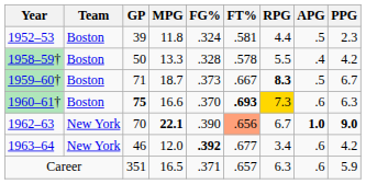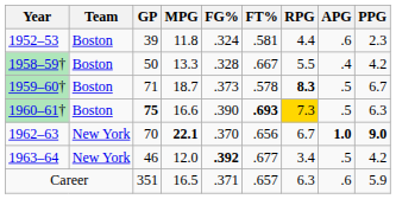1952–53 | APG: .5 -> .6
1958–59† | FT%: .578 -> .667
1959–60† | FT%: .667 -> .578
1960–61† | FG%: .370 -> .390
1960–61† | APG: .6 -> .5
1962–63 | FG%: .390 -> .370
1962–63 | FT%: lightsalmon background -> no background
1963–64 | APG: .6 -> .5
